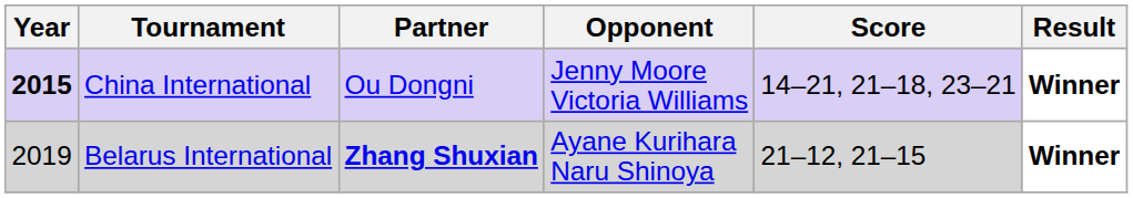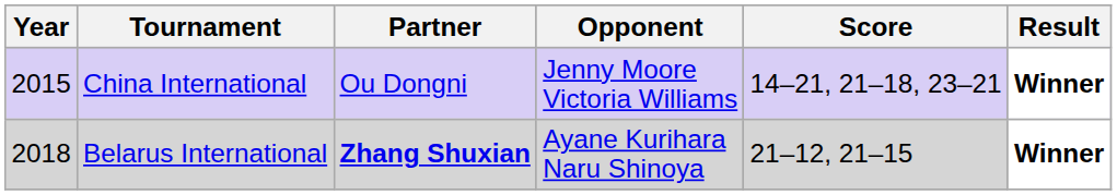China International | Year: bold -> normal
Belarus International | Year: 2019 -> 2018
